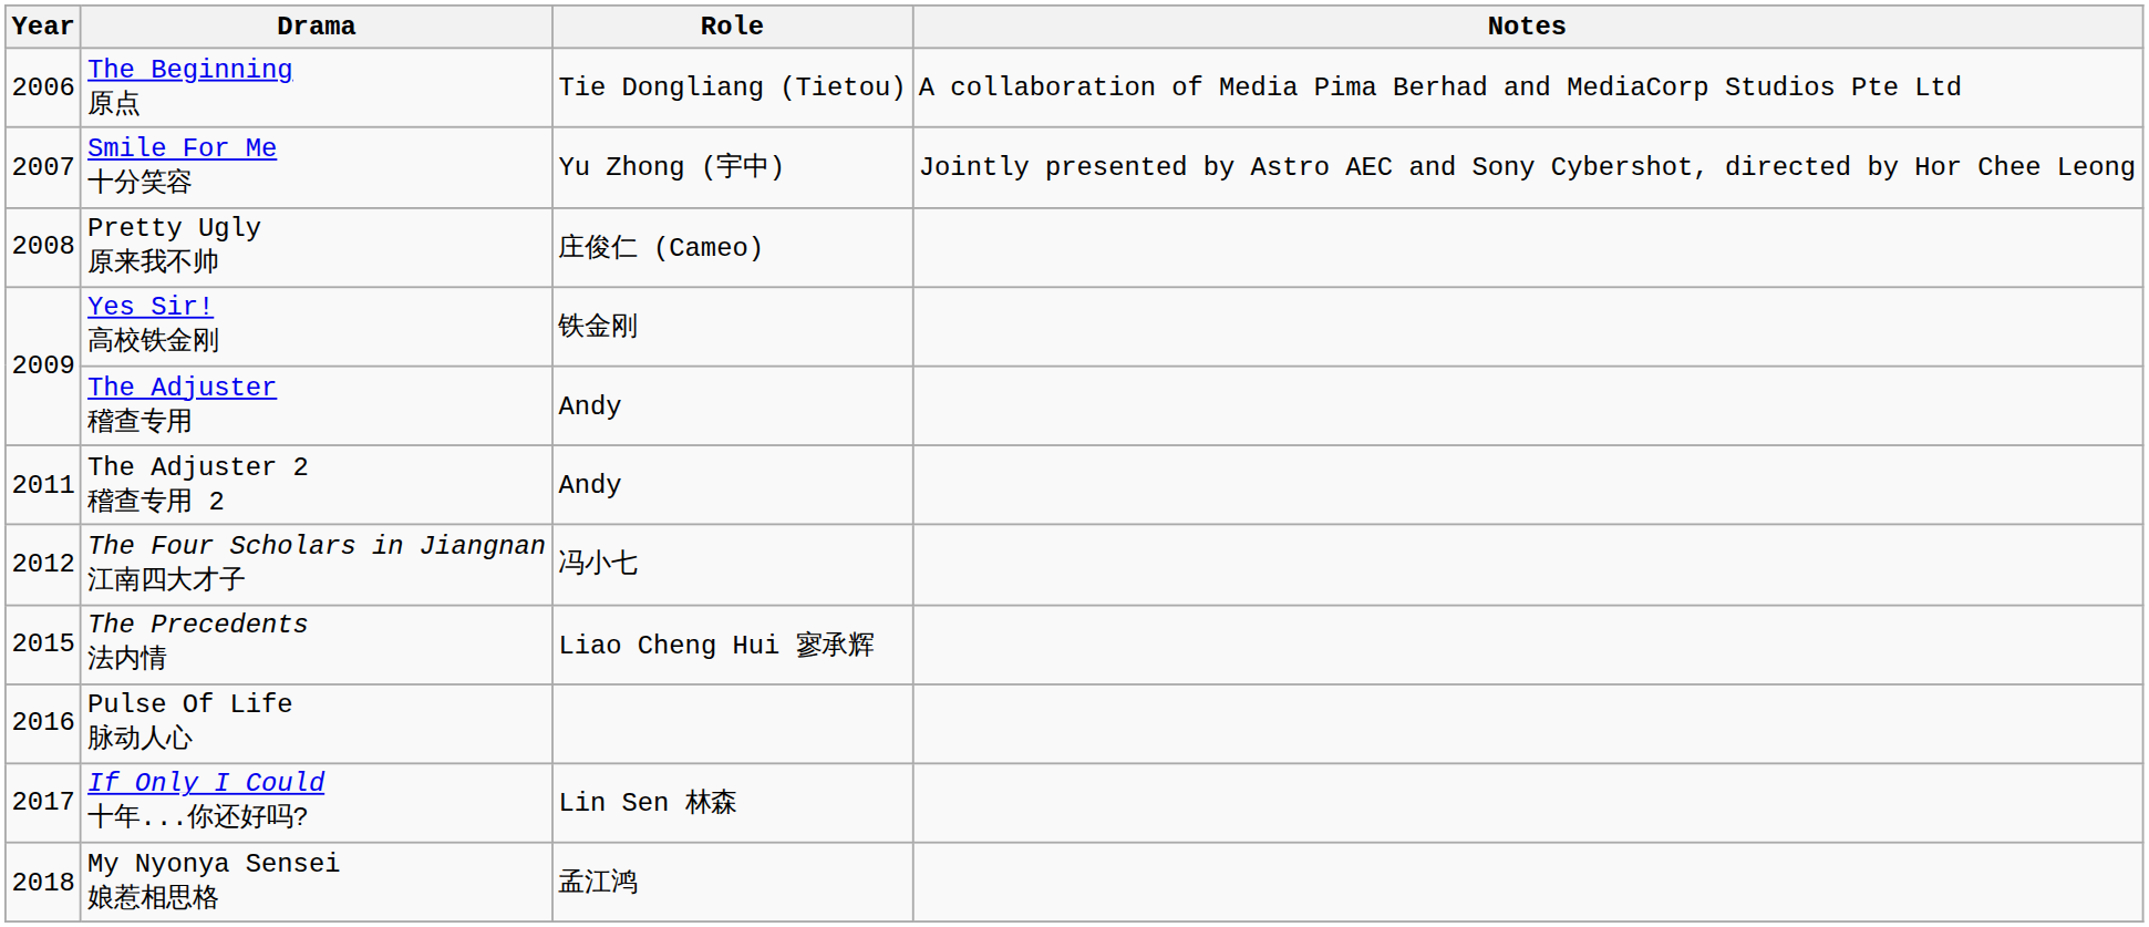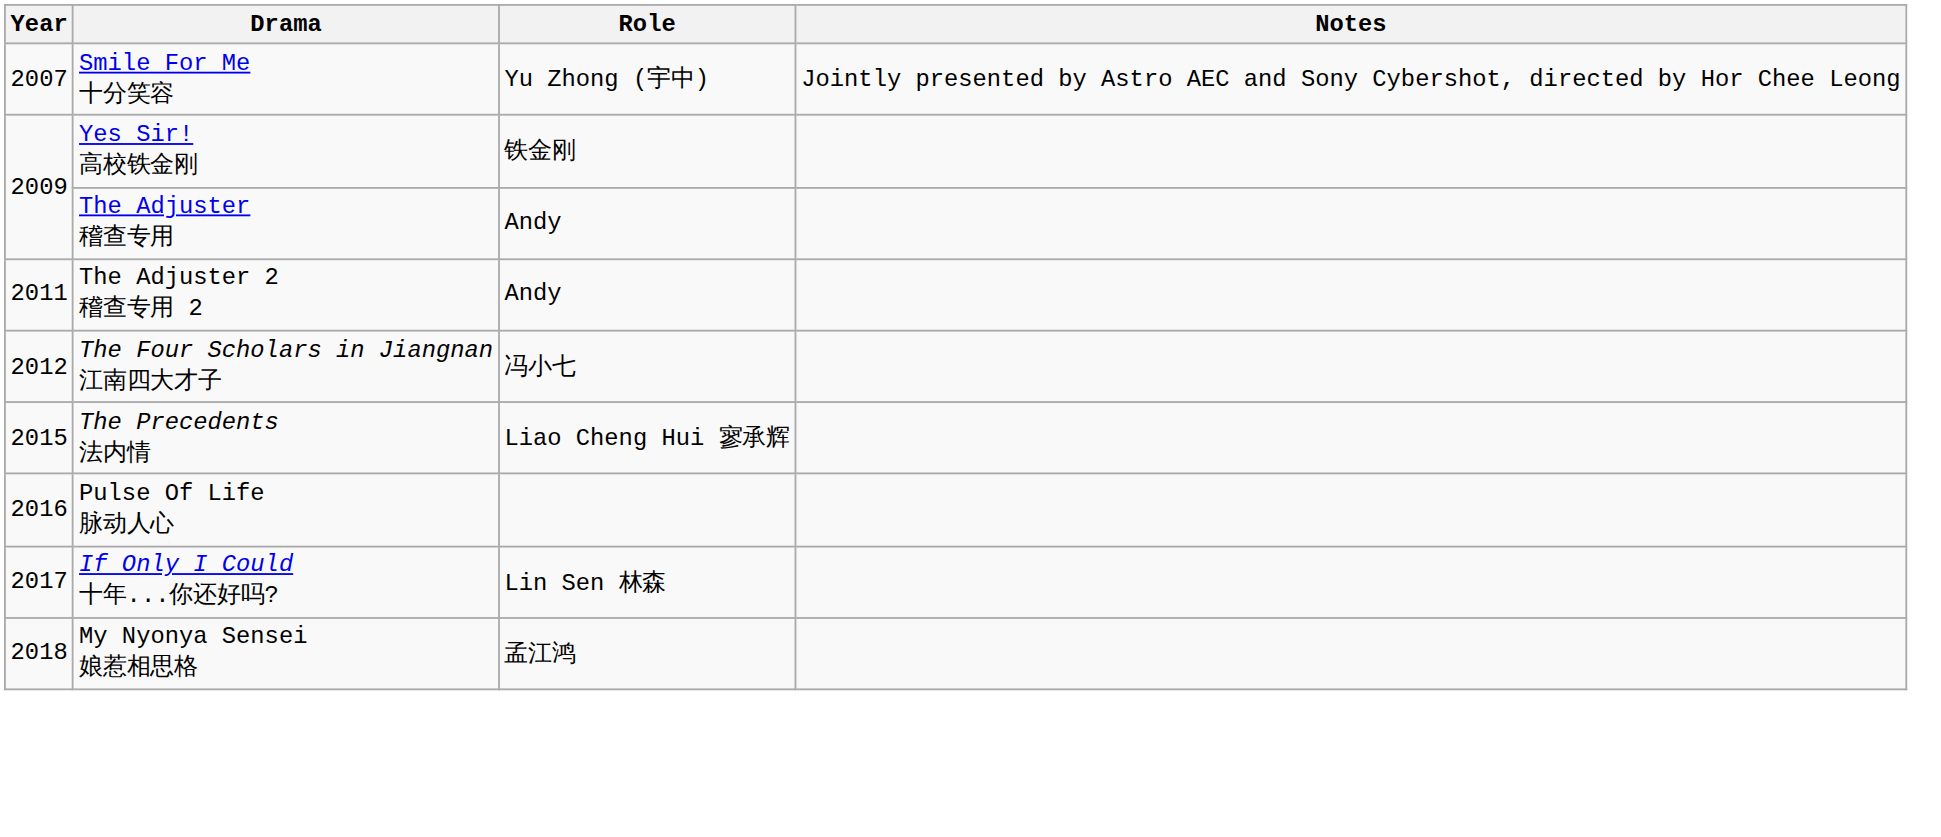- row: 2006 | The Beginning 原点 | Tie Dongliang (Tietou) | A collaboration of Media Pima Berhad and MediaCorp Studios Pte Ltd
- row: 2008 | Pretty Ugly 原来我不帅 | 庄俊仁 (Cameo)
